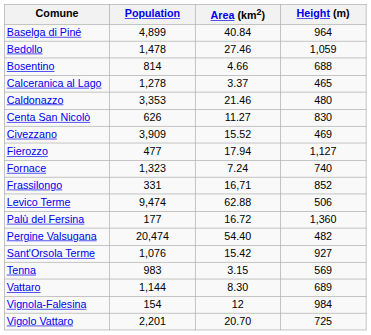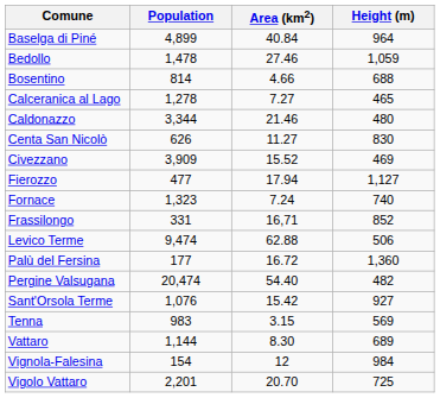Calceranica al Lago | Area (km2): 3.37 -> 7.27
Caldonazzo | Population: 3,353 -> 3,344
